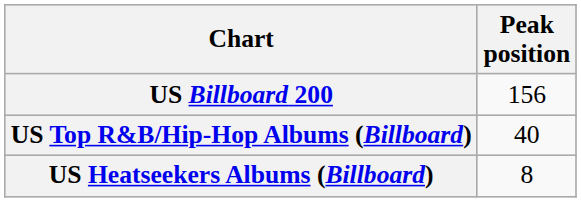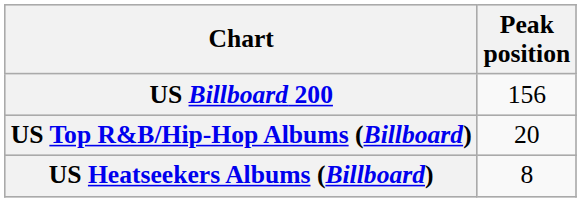US Top R&B/Hip-Hop Albums (Billboard) | Peak position: 40 -> 20
